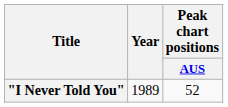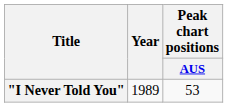"I Never Told You" | Peak chart positions / AUS: 52 -> 53
